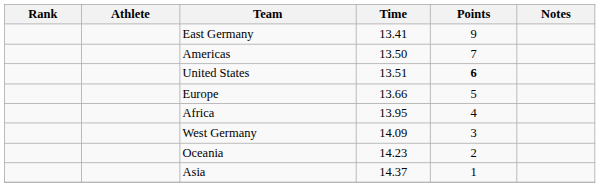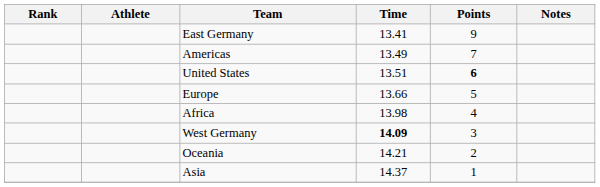Americas | Time: 13.50 -> 13.49
Africa | Time: 13.95 -> 13.98
West Germany | Time: normal -> bold
Oceania | Time: 14.23 -> 14.21
